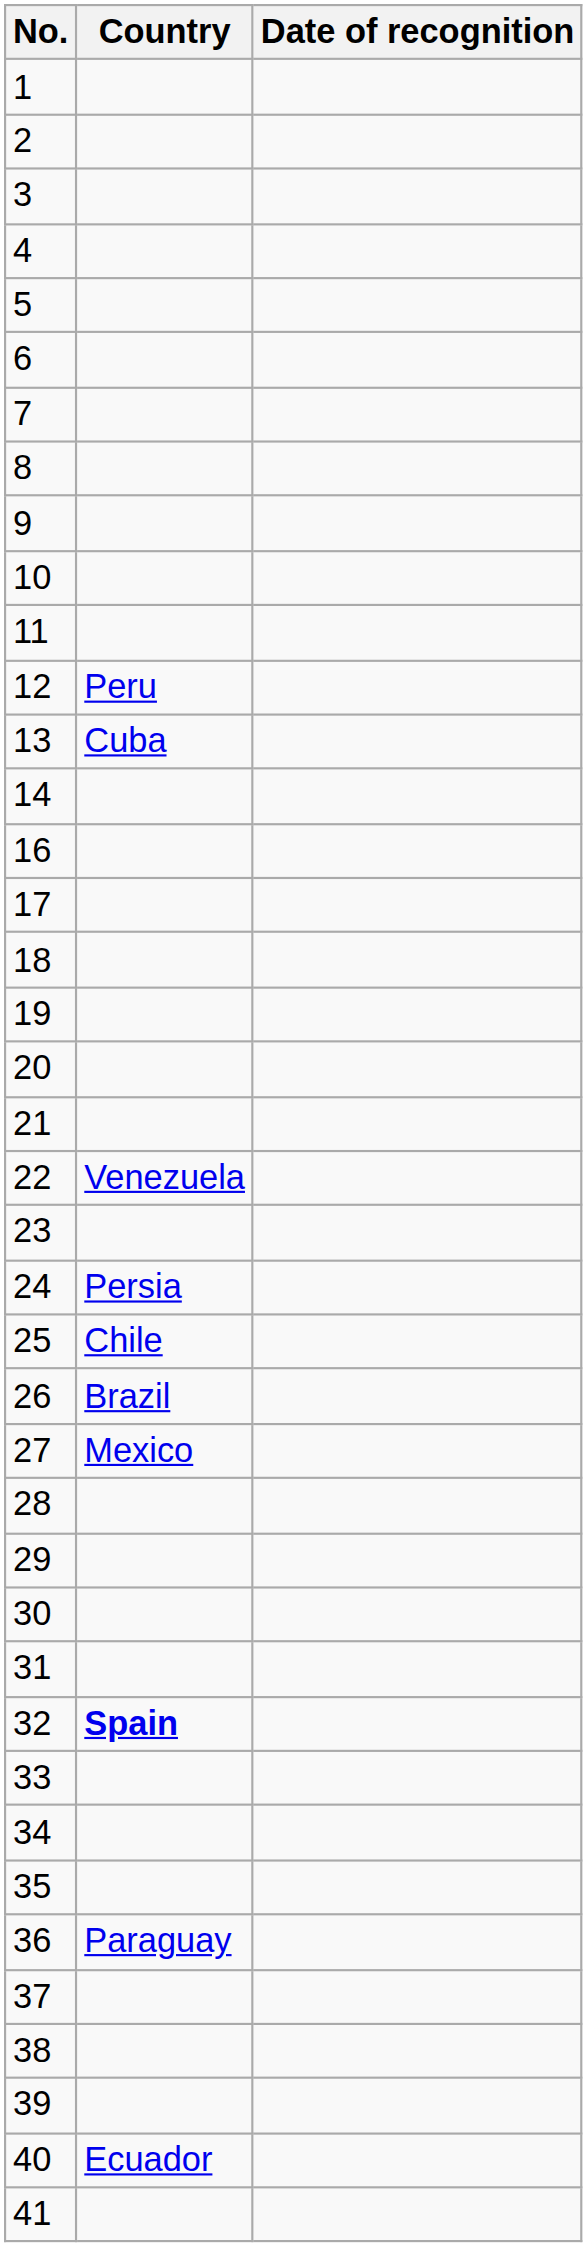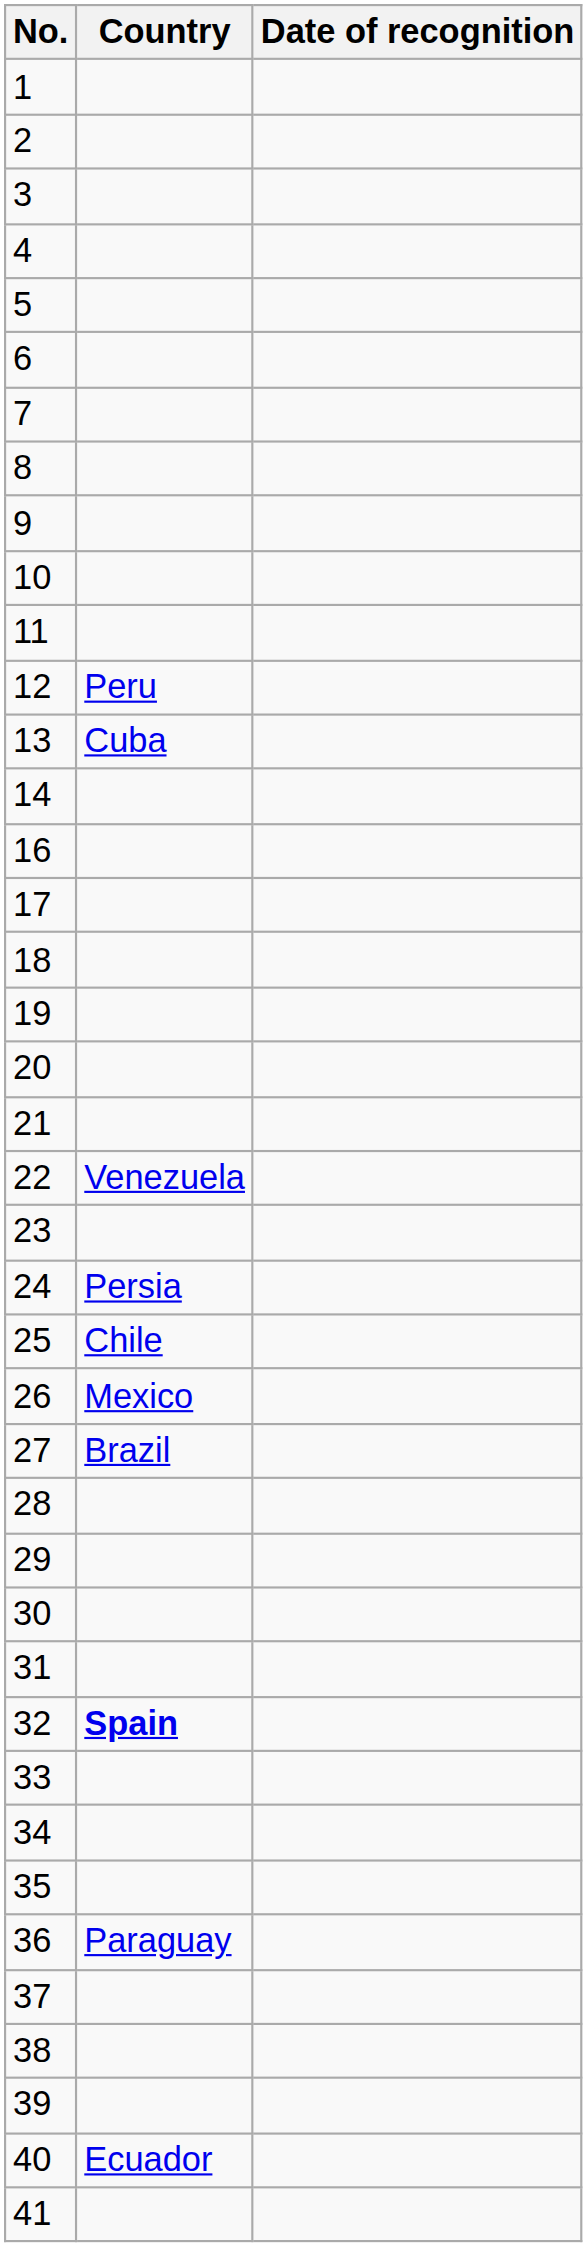26 | Country: Brazil -> Mexico
27 | Country: Mexico -> Brazil
